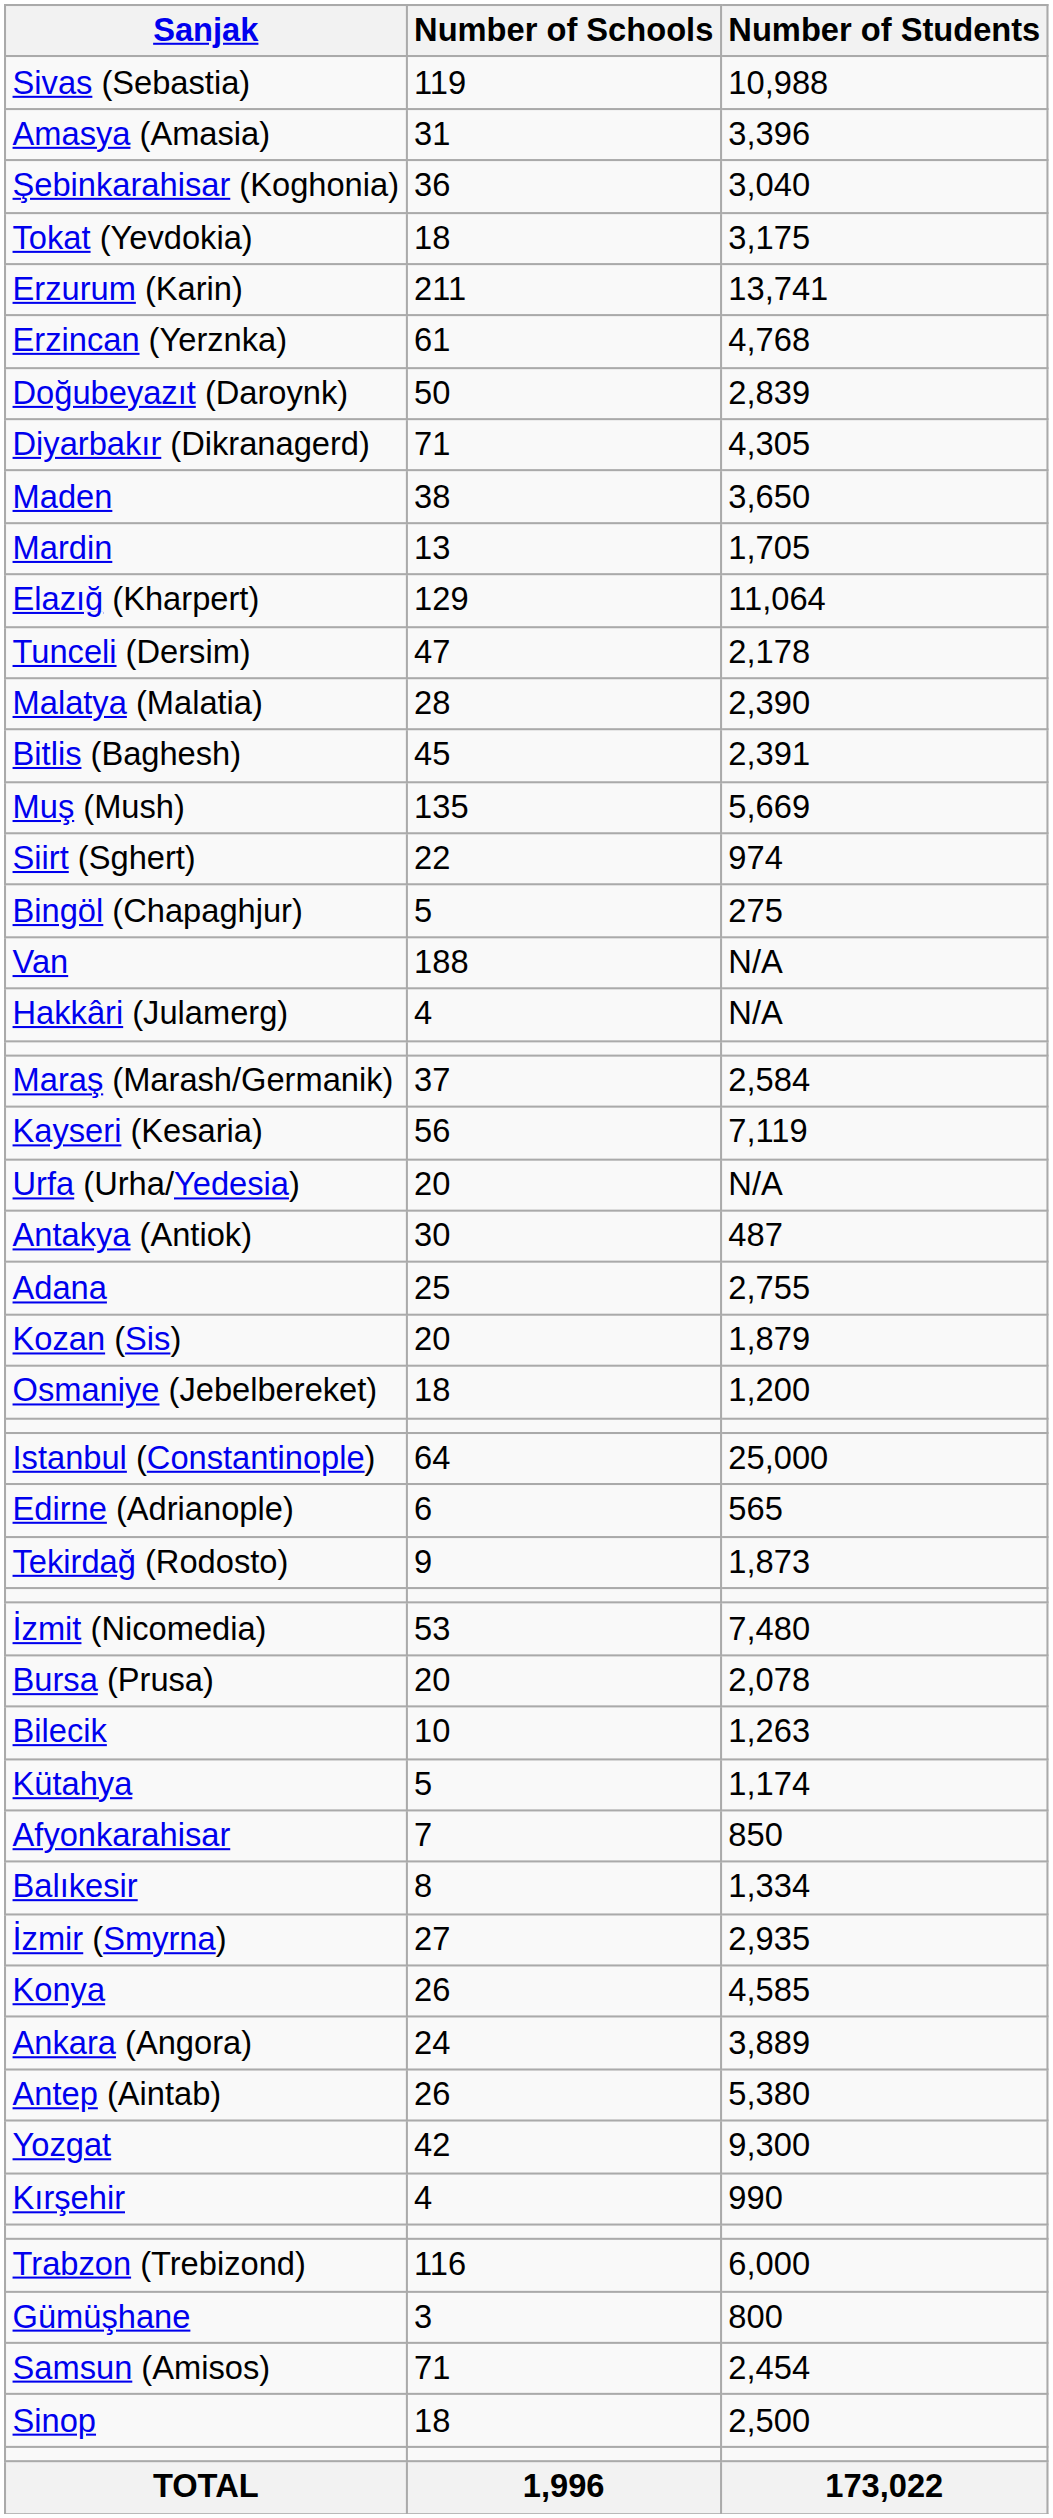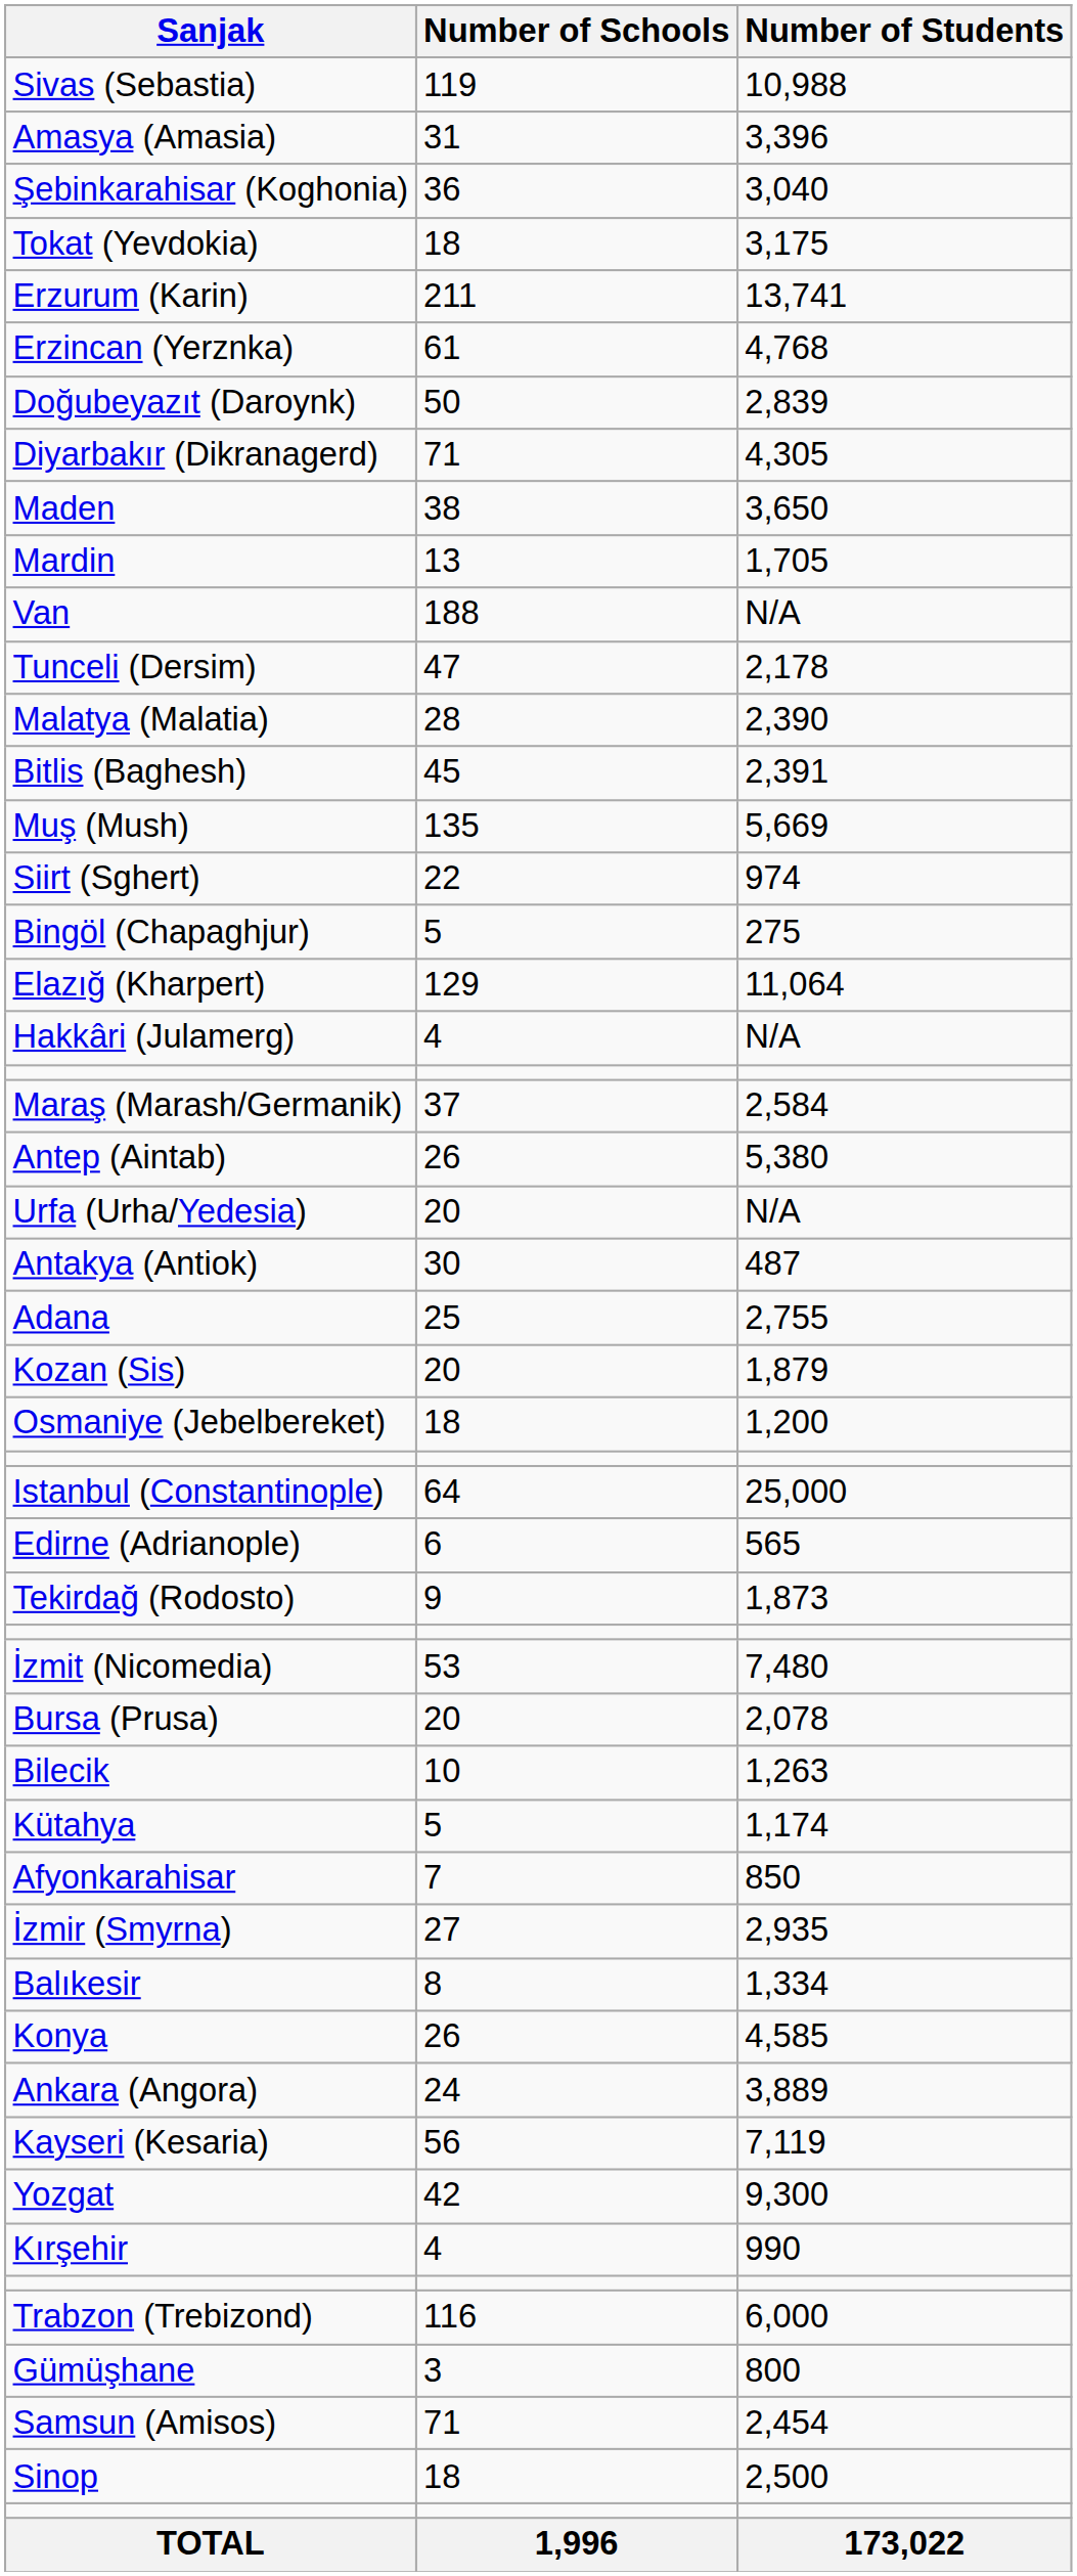rows swapped: Elazığ (Kharpert) <-> Van
rows swapped: Antep (Aintab) <-> Kayseri (Kesaria)
rows swapped: Balıkesir <-> İzmir (Smyrna)
